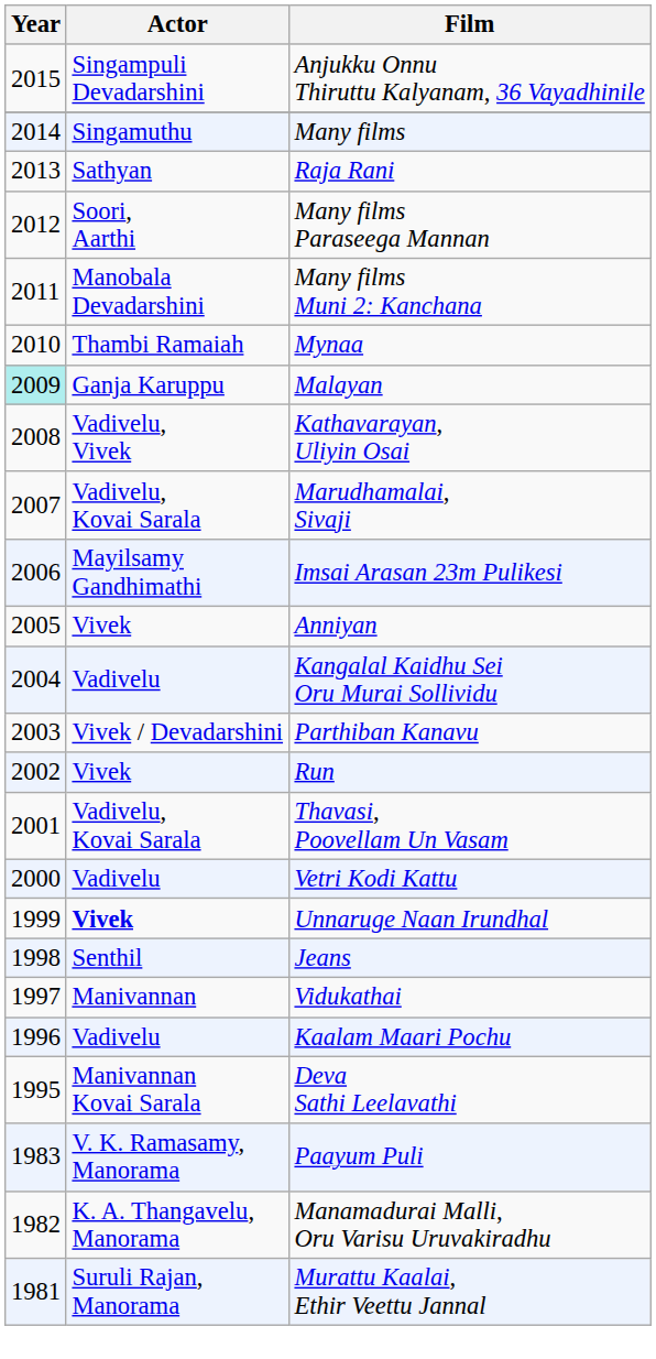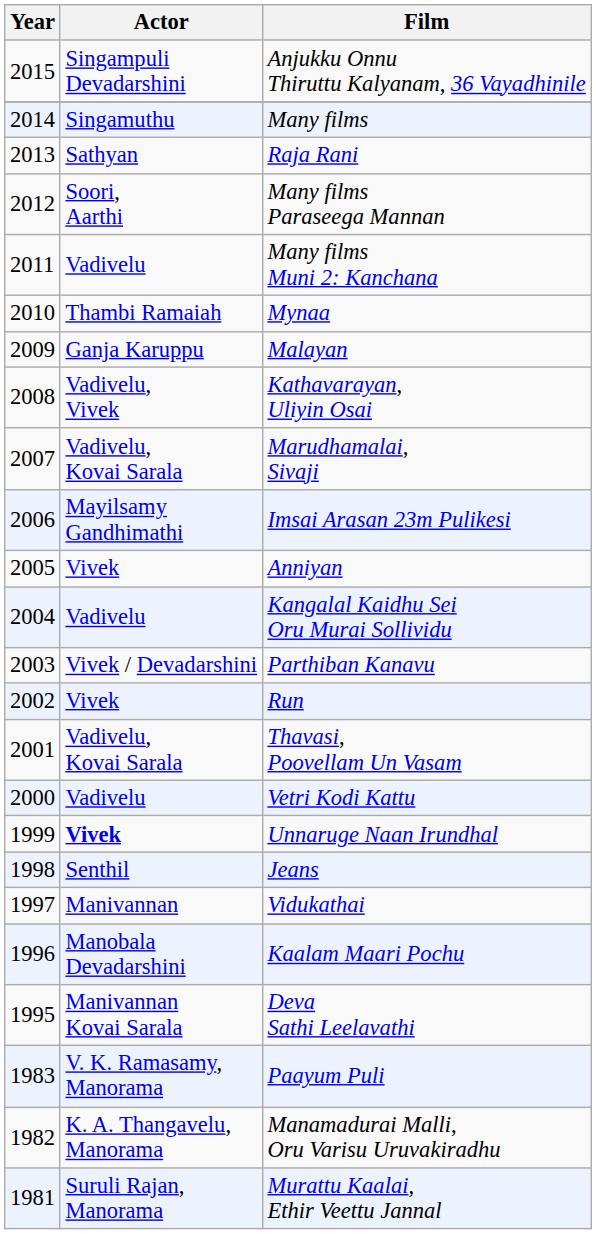Many films Muni 2: Kanchana | Actor: Manobala Devadarshini -> Vadivelu
Malayan | Year: paleturquoise background -> no background
Kaalam Maari Pochu | Actor: Vadivelu -> Manobala Devadarshini
